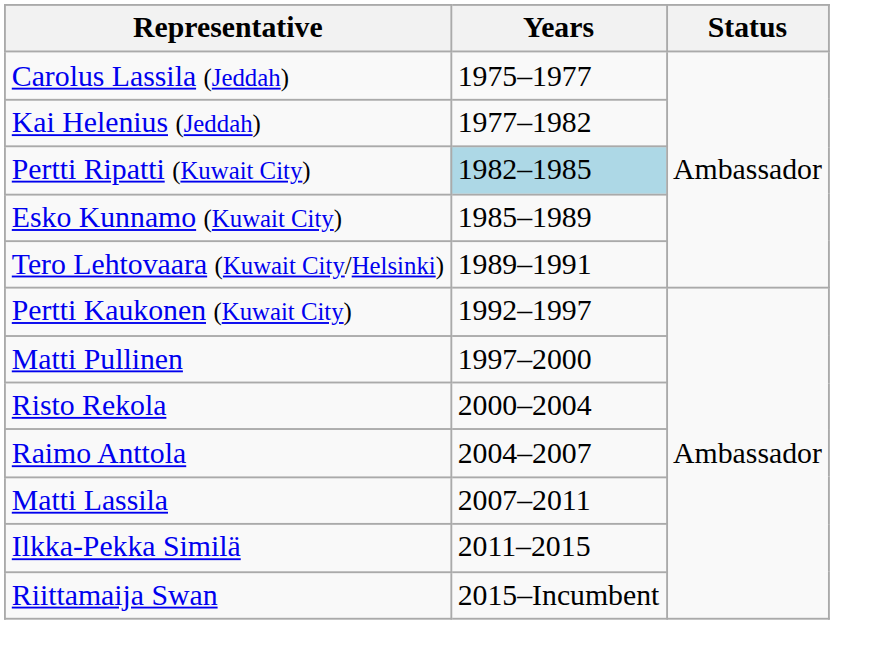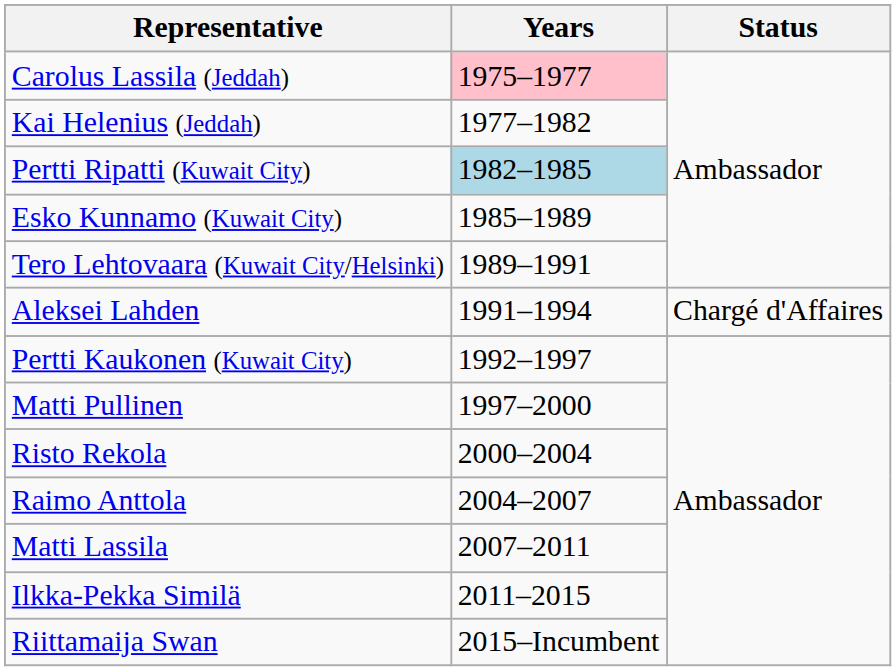Carolus Lassila (Jeddah) | Years: no background -> pink background
+ row: Aleksei Lahden | 1991–1994 | Chargé d'Affaires
